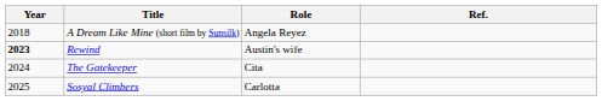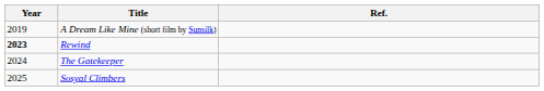- column: Role | Angela Reyez | Austin's wife | Cita | Carlotta
A Dream Like Mine (short film by Sunsilk) | Year: 2018 -> 2019
